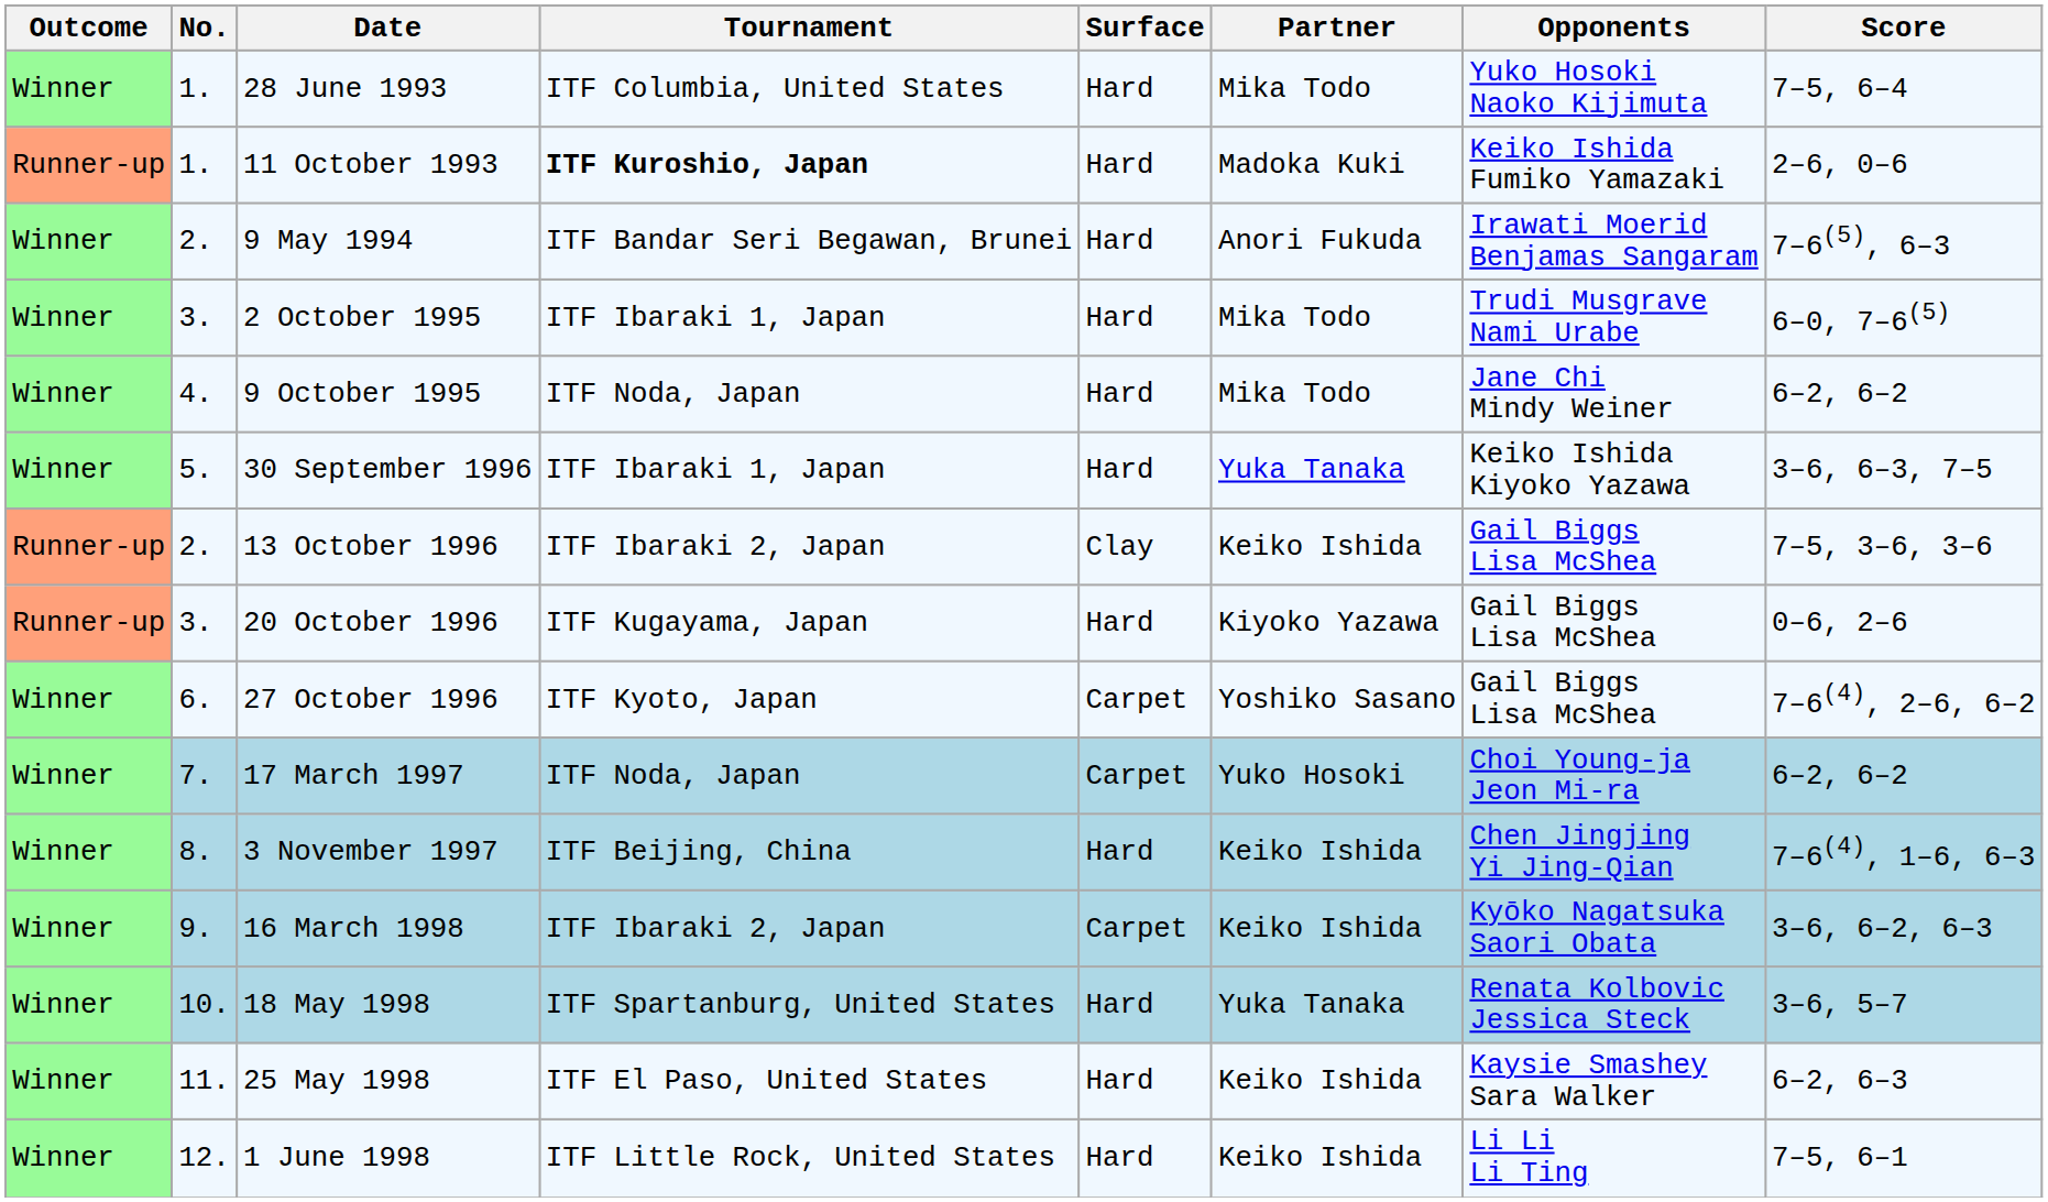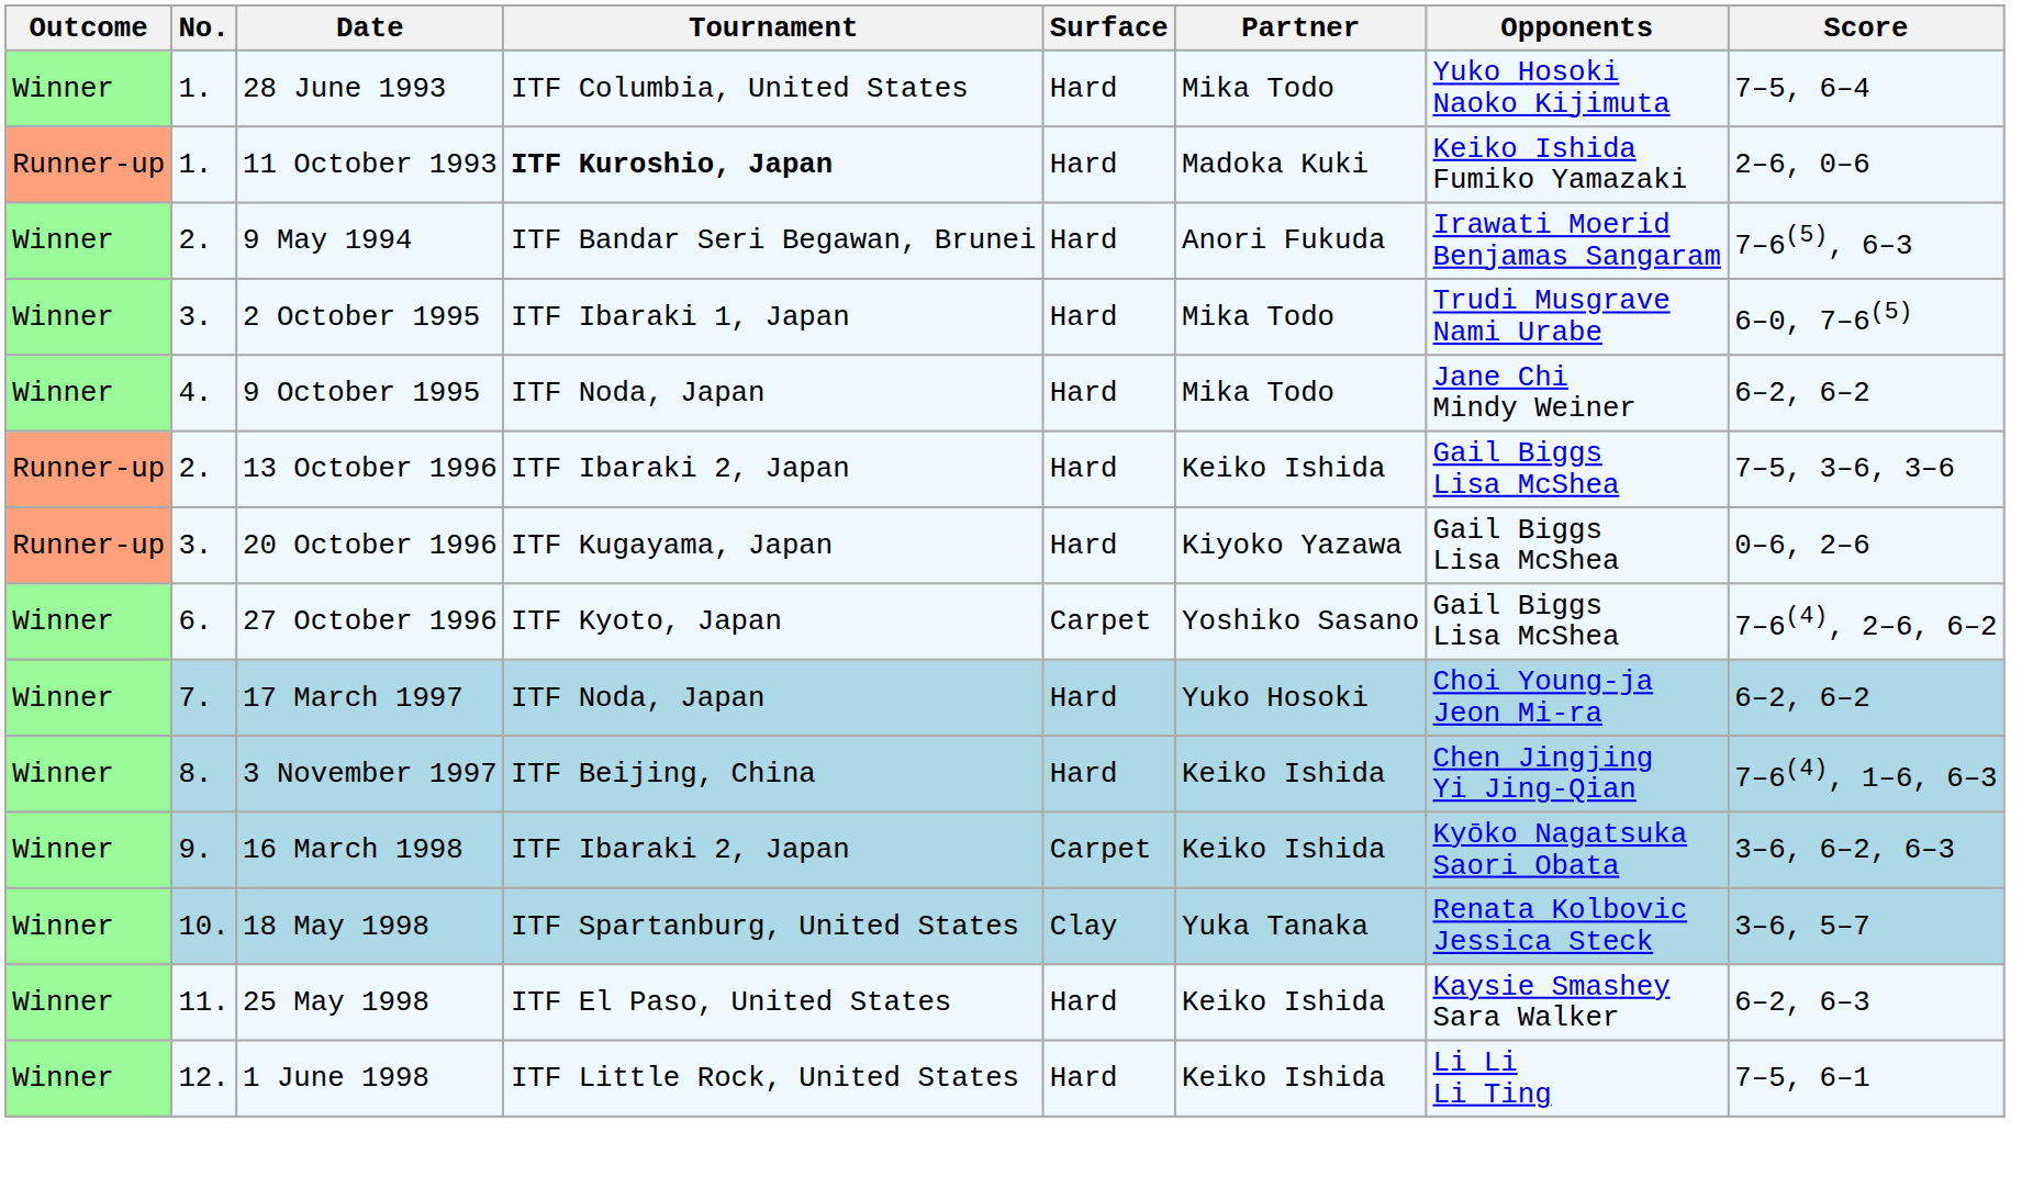- row: Winner | 5. | 30 September 1996 | ITF Ibaraki 1, Japan | Hard | Yuka Tanaka | Keiko Ishida Kiyoko Yazawa | 3–6, 6–3, 7–5
13 October 1996 | Surface: Clay -> Hard
17 March 1997 | Surface: Carpet -> Hard
18 May 1998 | Surface: Hard -> Clay
